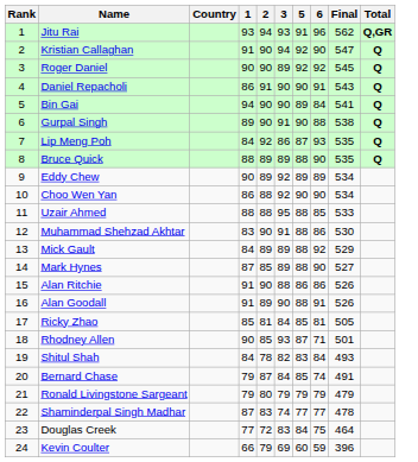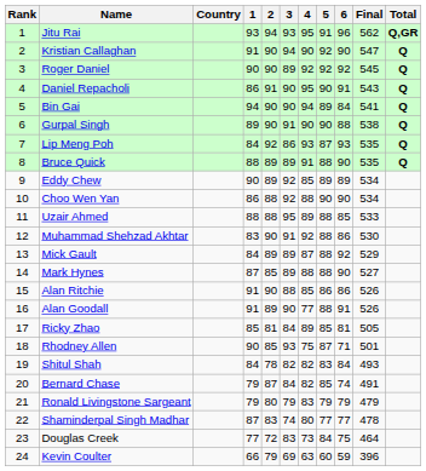+ column: 4 | 95 | 90 | 92 | 95 | 94 | 90 | 93 | 91 | 85 | 88 | 89 | 92 | 87 | 88 | 85 | 77 | 89 | 75 | 82 | 82 | 83 | 80 | 73 | 63
